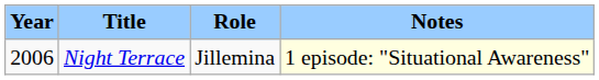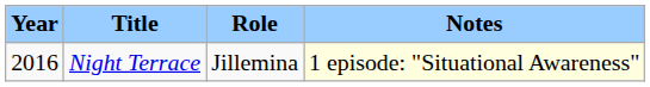Night Terrace | Year: 2006 -> 2016
